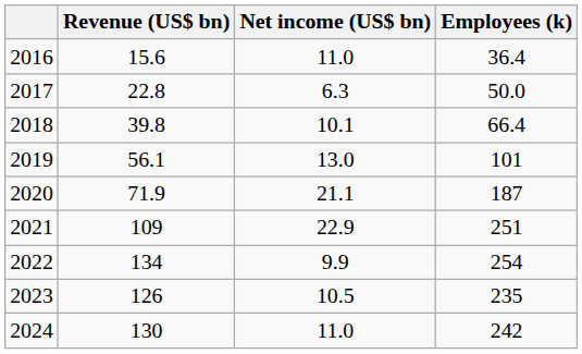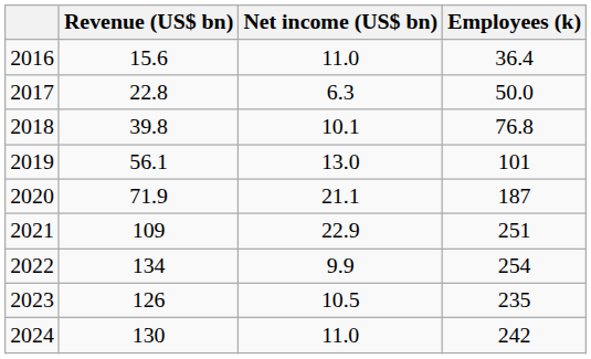2018 | Employees (k): 66.4 -> 76.8
